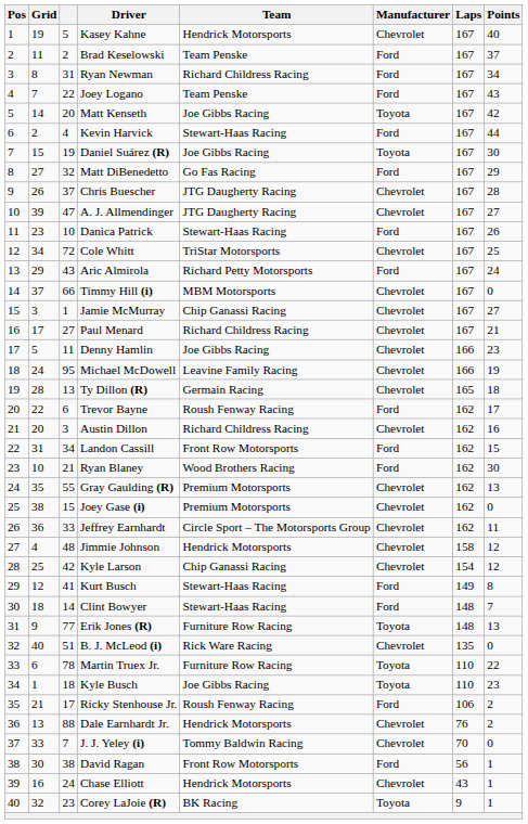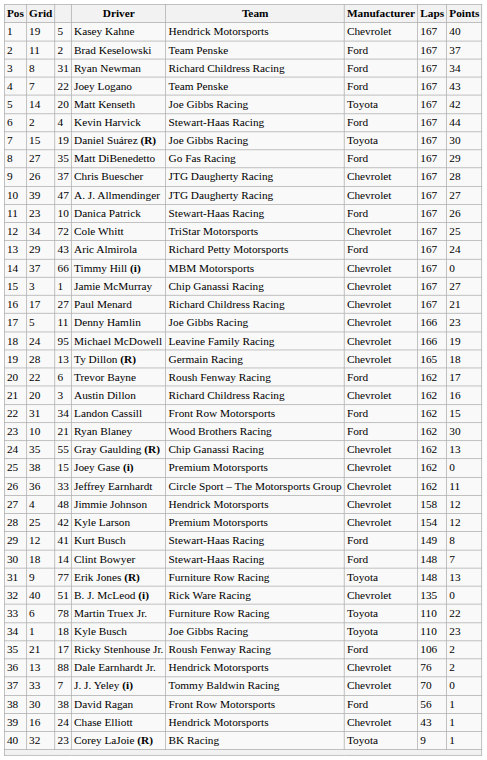Matt DiBenedetto | column 3: 32 -> 35
Gray Gaulding (R) | Team: Premium Motorsports -> Chip Ganassi Racing
Kyle Larson | Team: Chip Ganassi Racing -> Premium Motorsports
